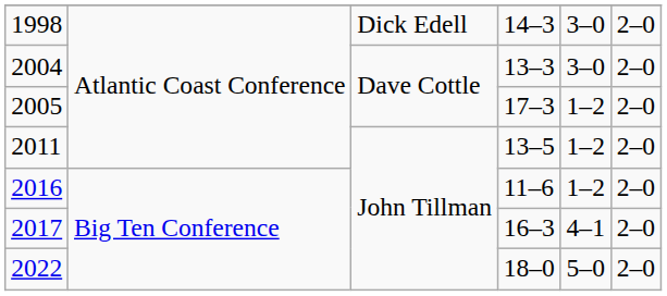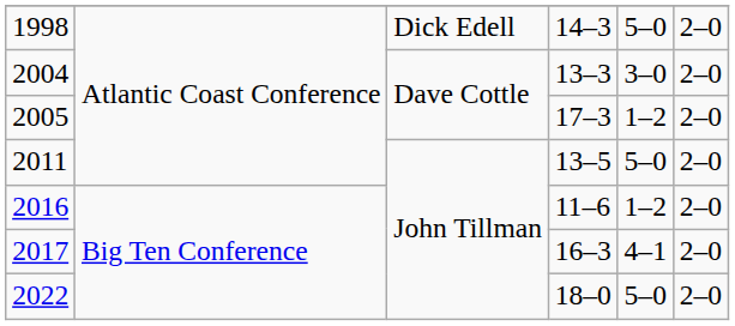1998 | column 5: 3–0 -> 5–0
2011 | column 5: 1–2 -> 5–0
